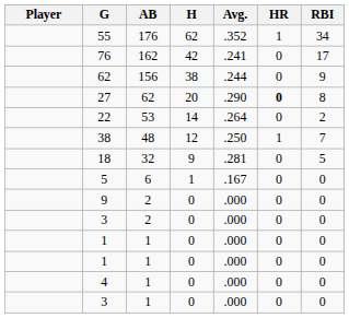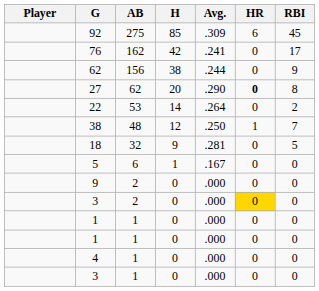+ row: 92 | 275 | 85 | .309 | 6 | 45
- row: 55 | 176 | 62 | .352 | 1 | 34
3 / 2 | HR: no background -> gold background
